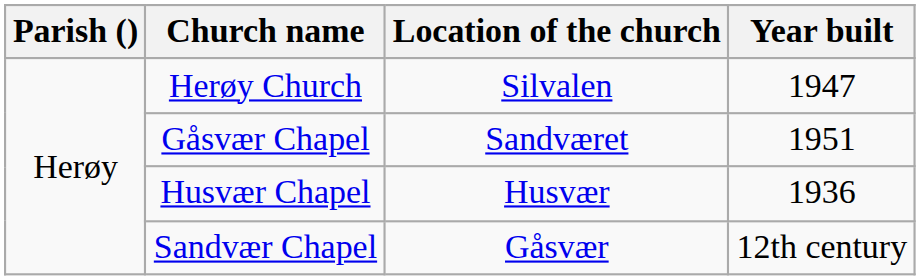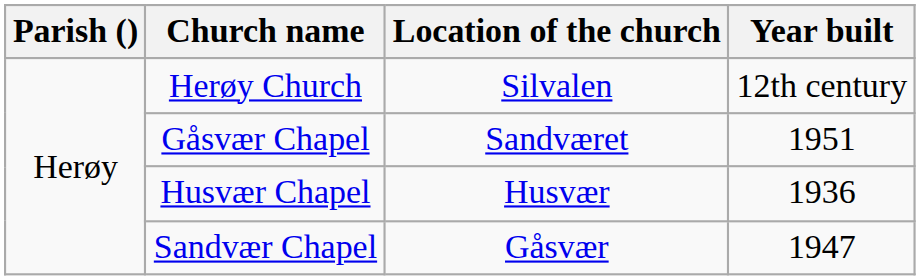Herøy Church | Year built: 1947 -> 12th century
Sandvær Chapel | Year built: 12th century -> 1947
